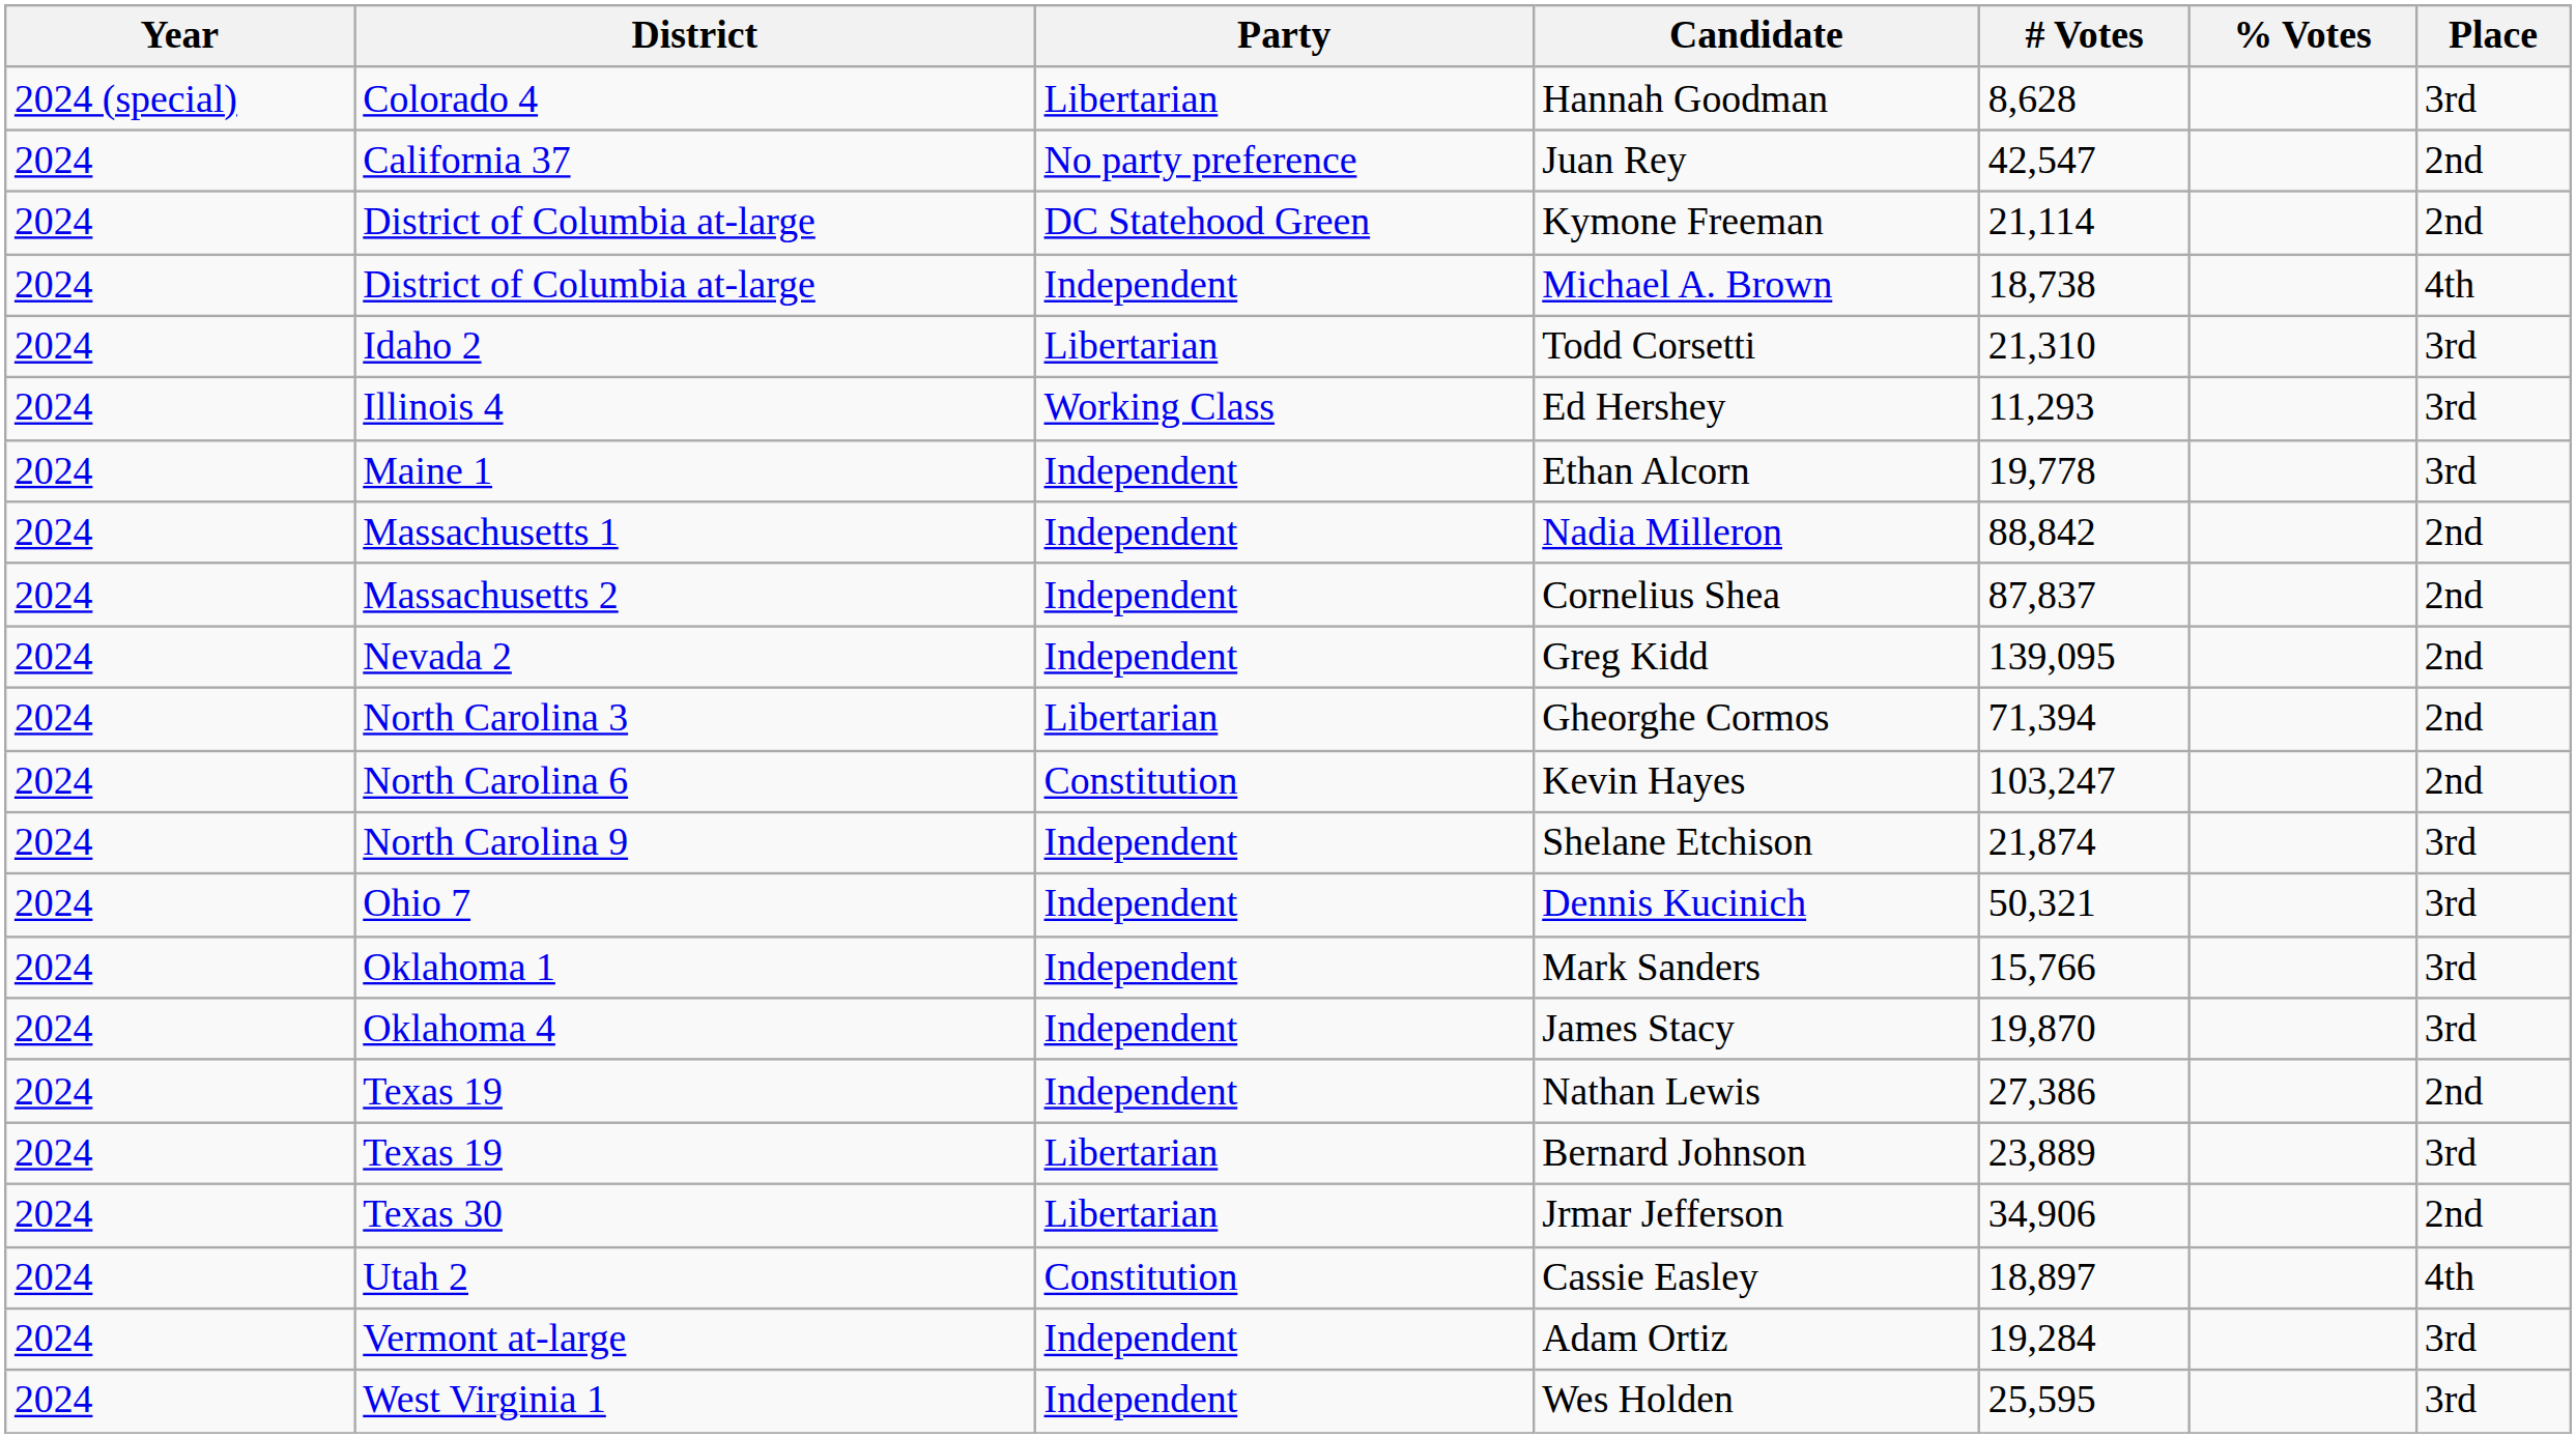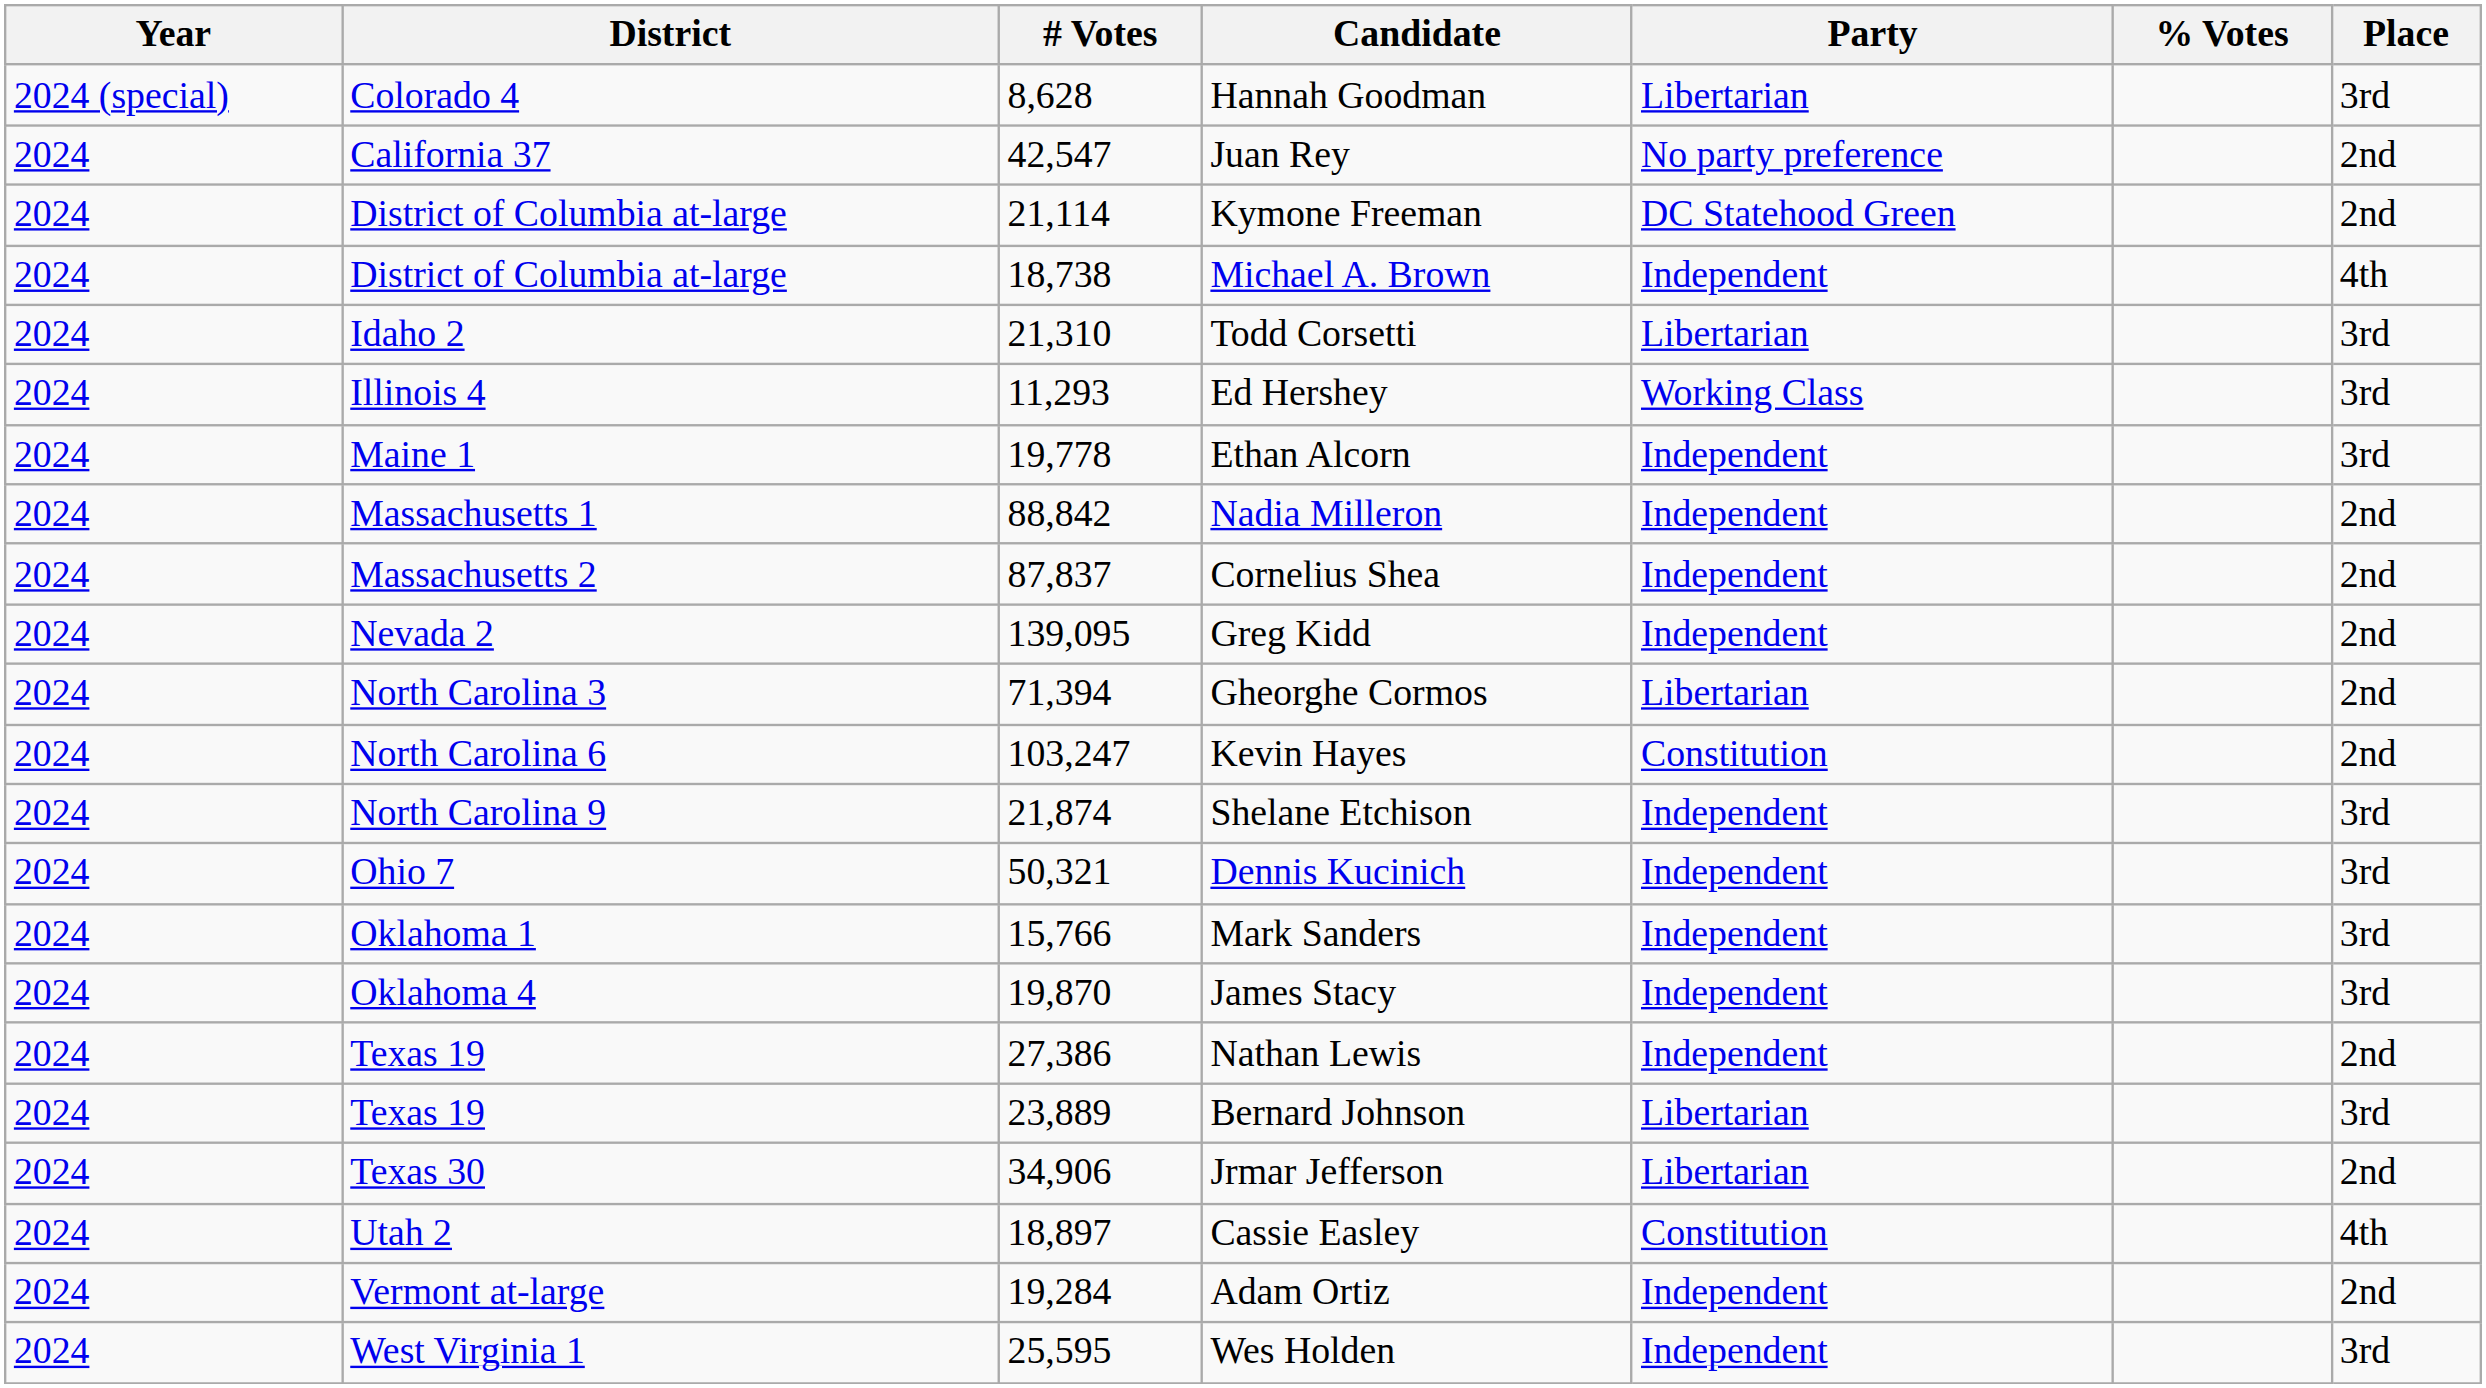columns swapped: Party <-> # Votes
Adam Ortiz | Place: 3rd -> 2nd
